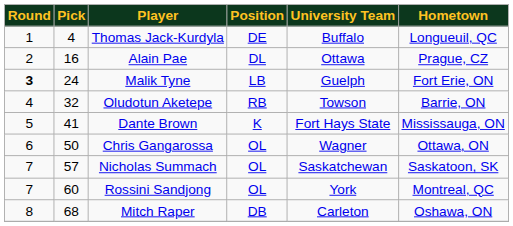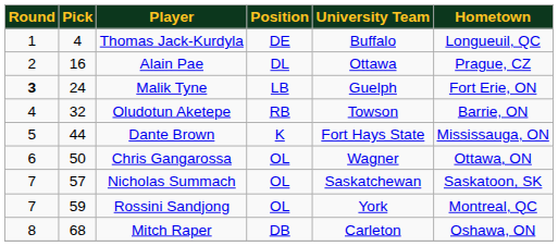Dante Brown | Pick: 41 -> 44
Rossini Sandjong | Pick: 60 -> 59
